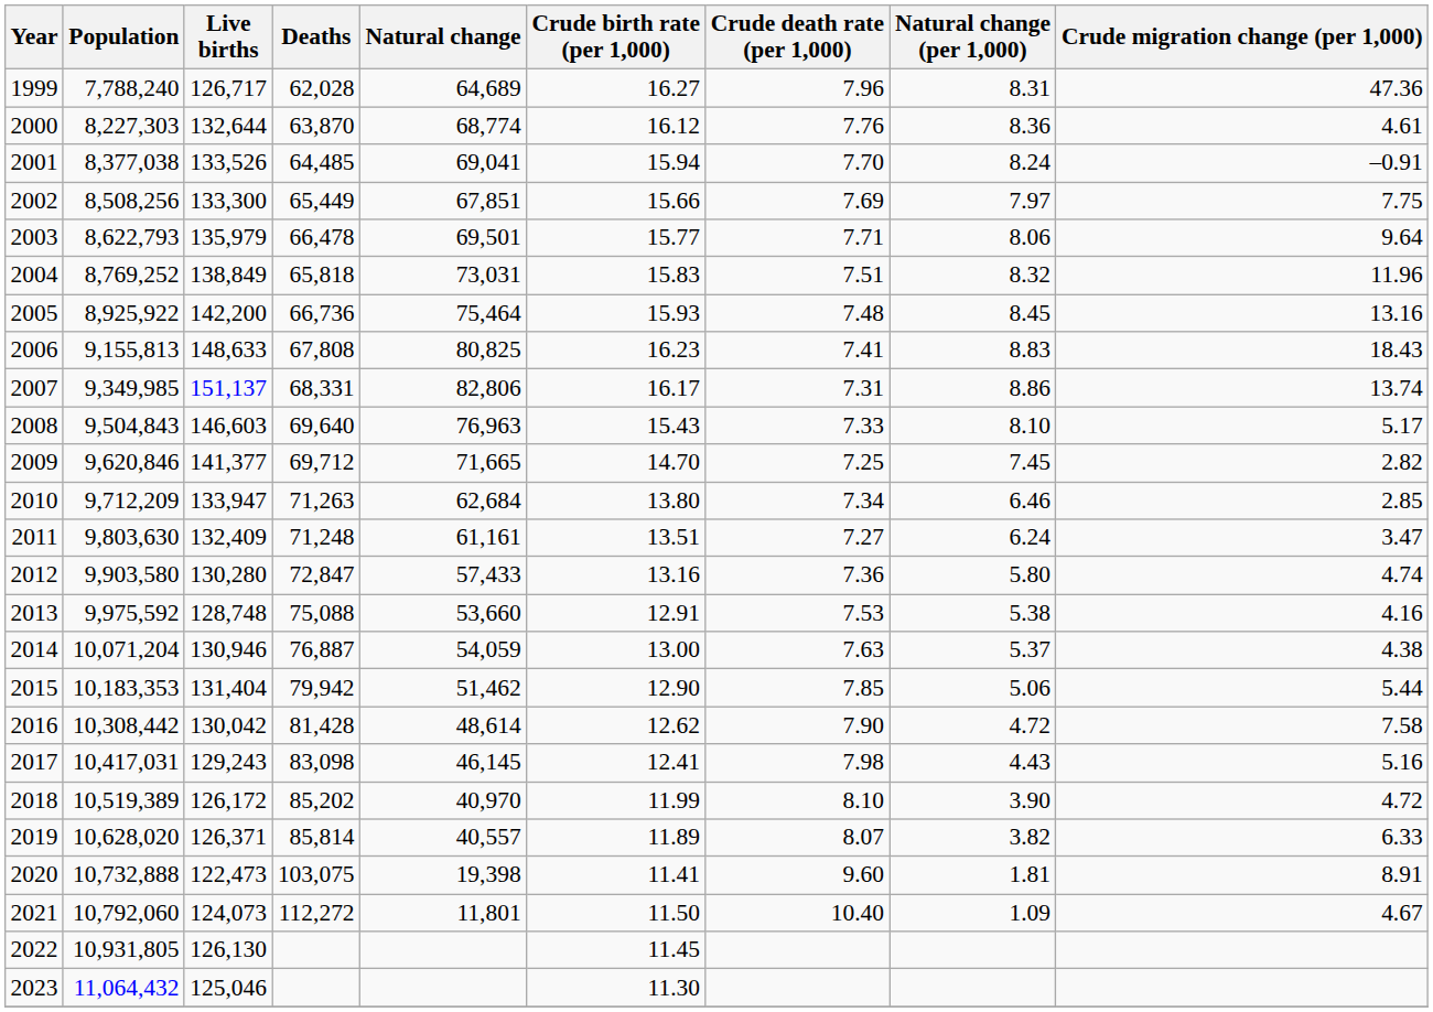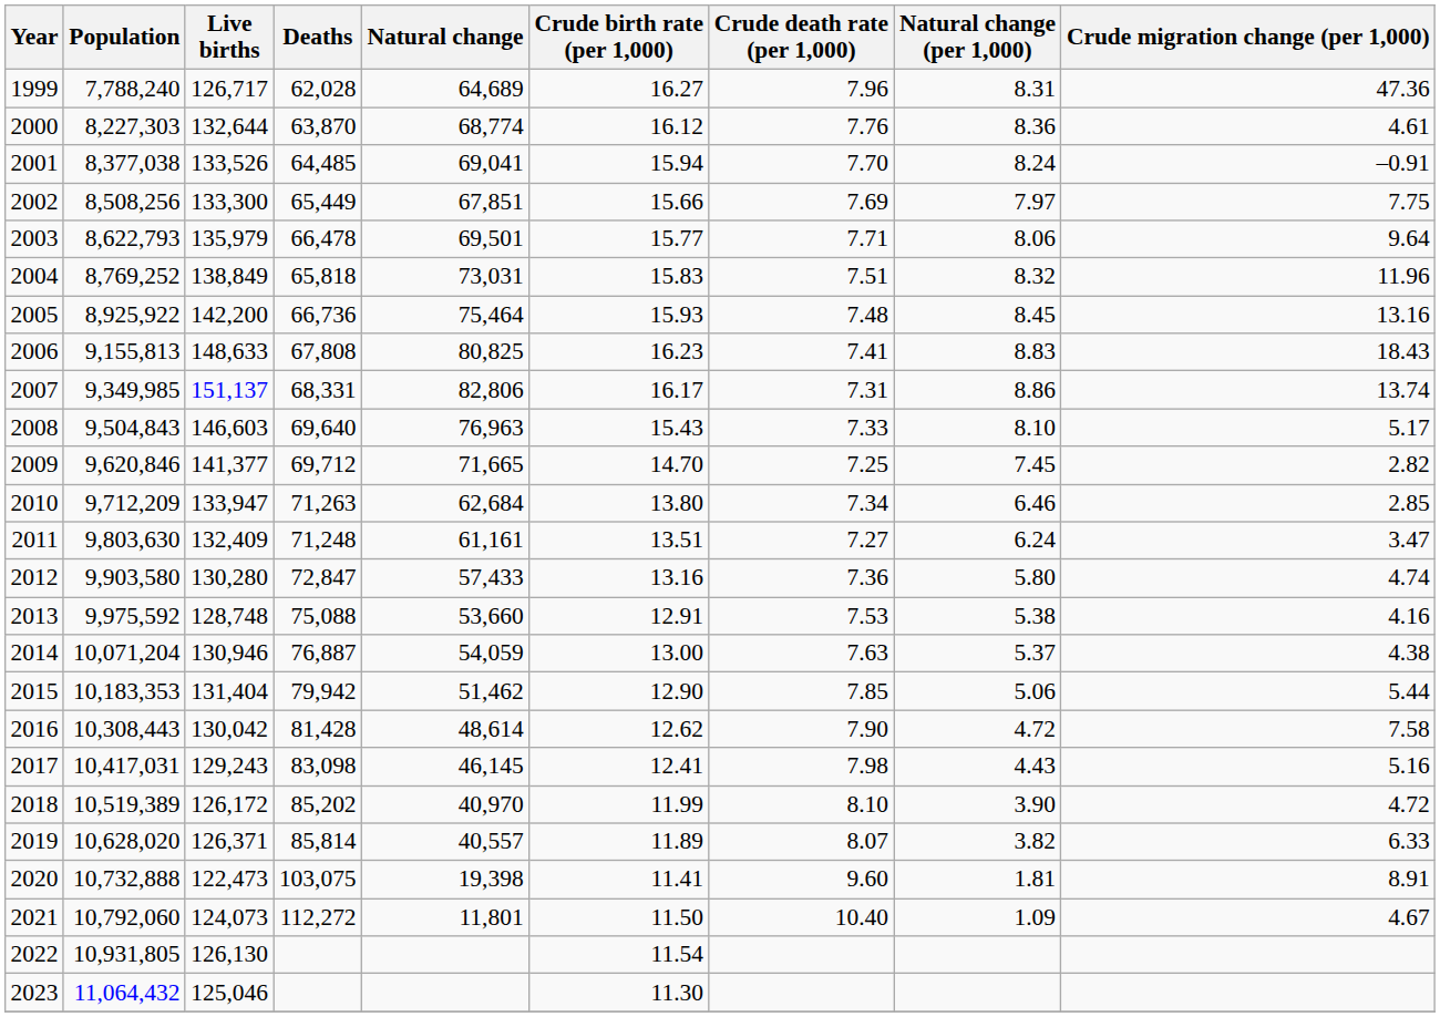2016 | Population: 10,308,442 -> 10,308,443
2022 | Crude birth rate (per 1,000): 11.45 -> 11.54
